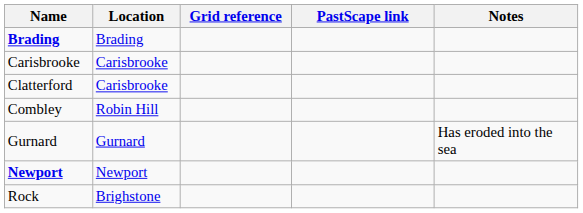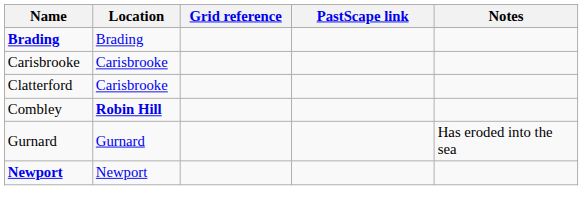Combley | Location: normal -> bold
- row: Rock | Brighstone
